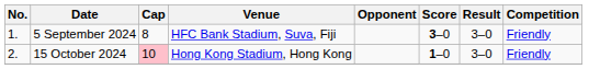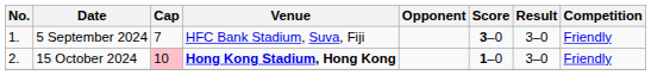5 September 2024 | Cap: 8 -> 7
15 October 2024 | Venue: normal -> bold
